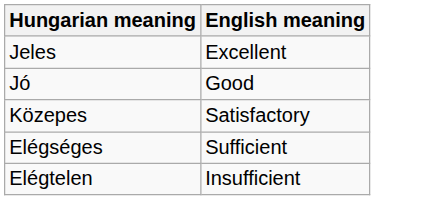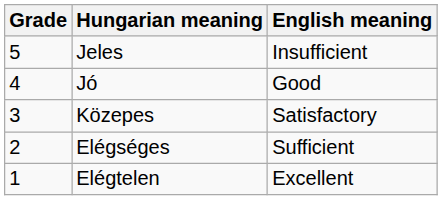+ column: Grade | 5 | 4 | 3 | 2 | 1
Jeles | English meaning: Excellent -> Insufficient
Elégtelen | English meaning: Insufficient -> Excellent
